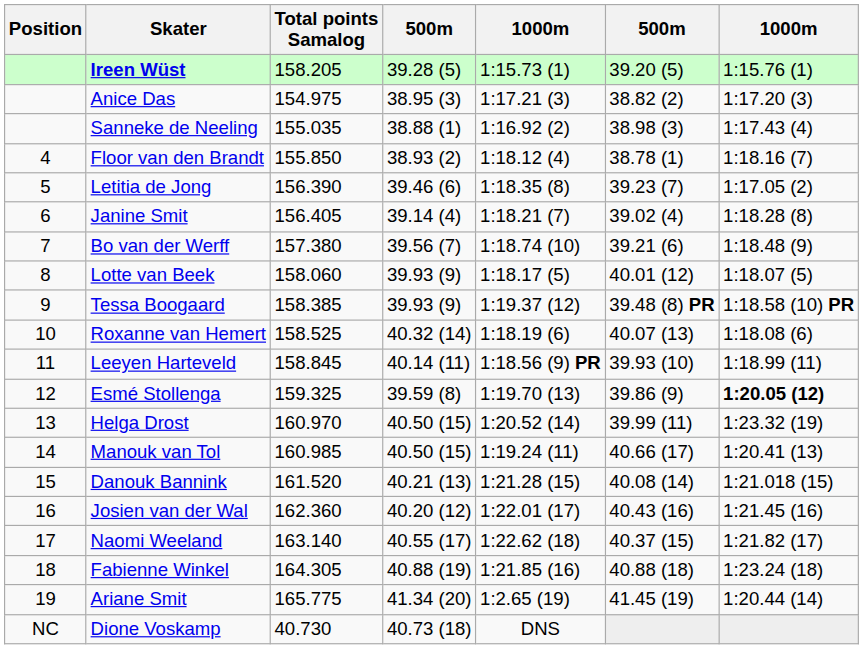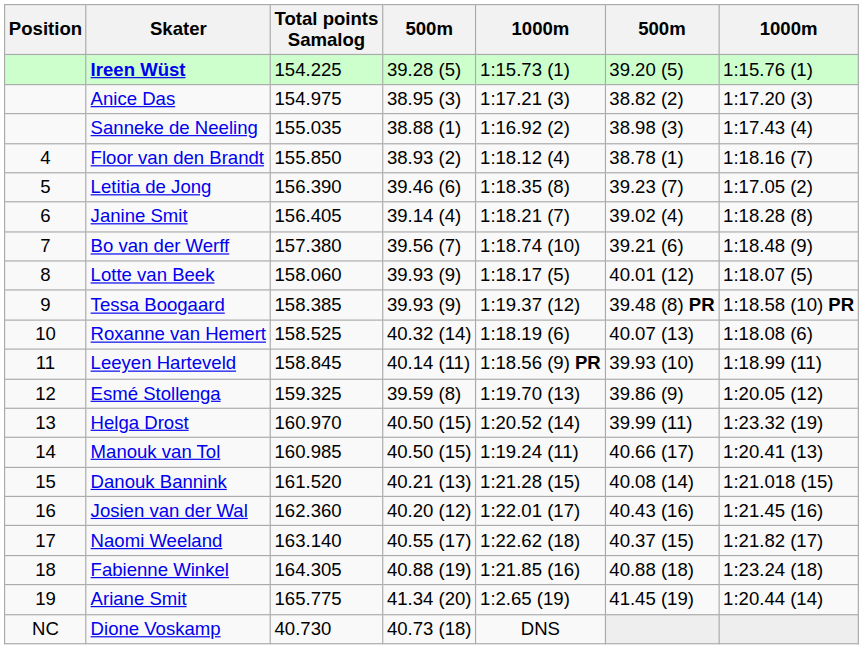Ireen Wüst | Total points Samalog: 158.205 -> 154.225
Esmé Stollenga | column 7: bold -> normal
